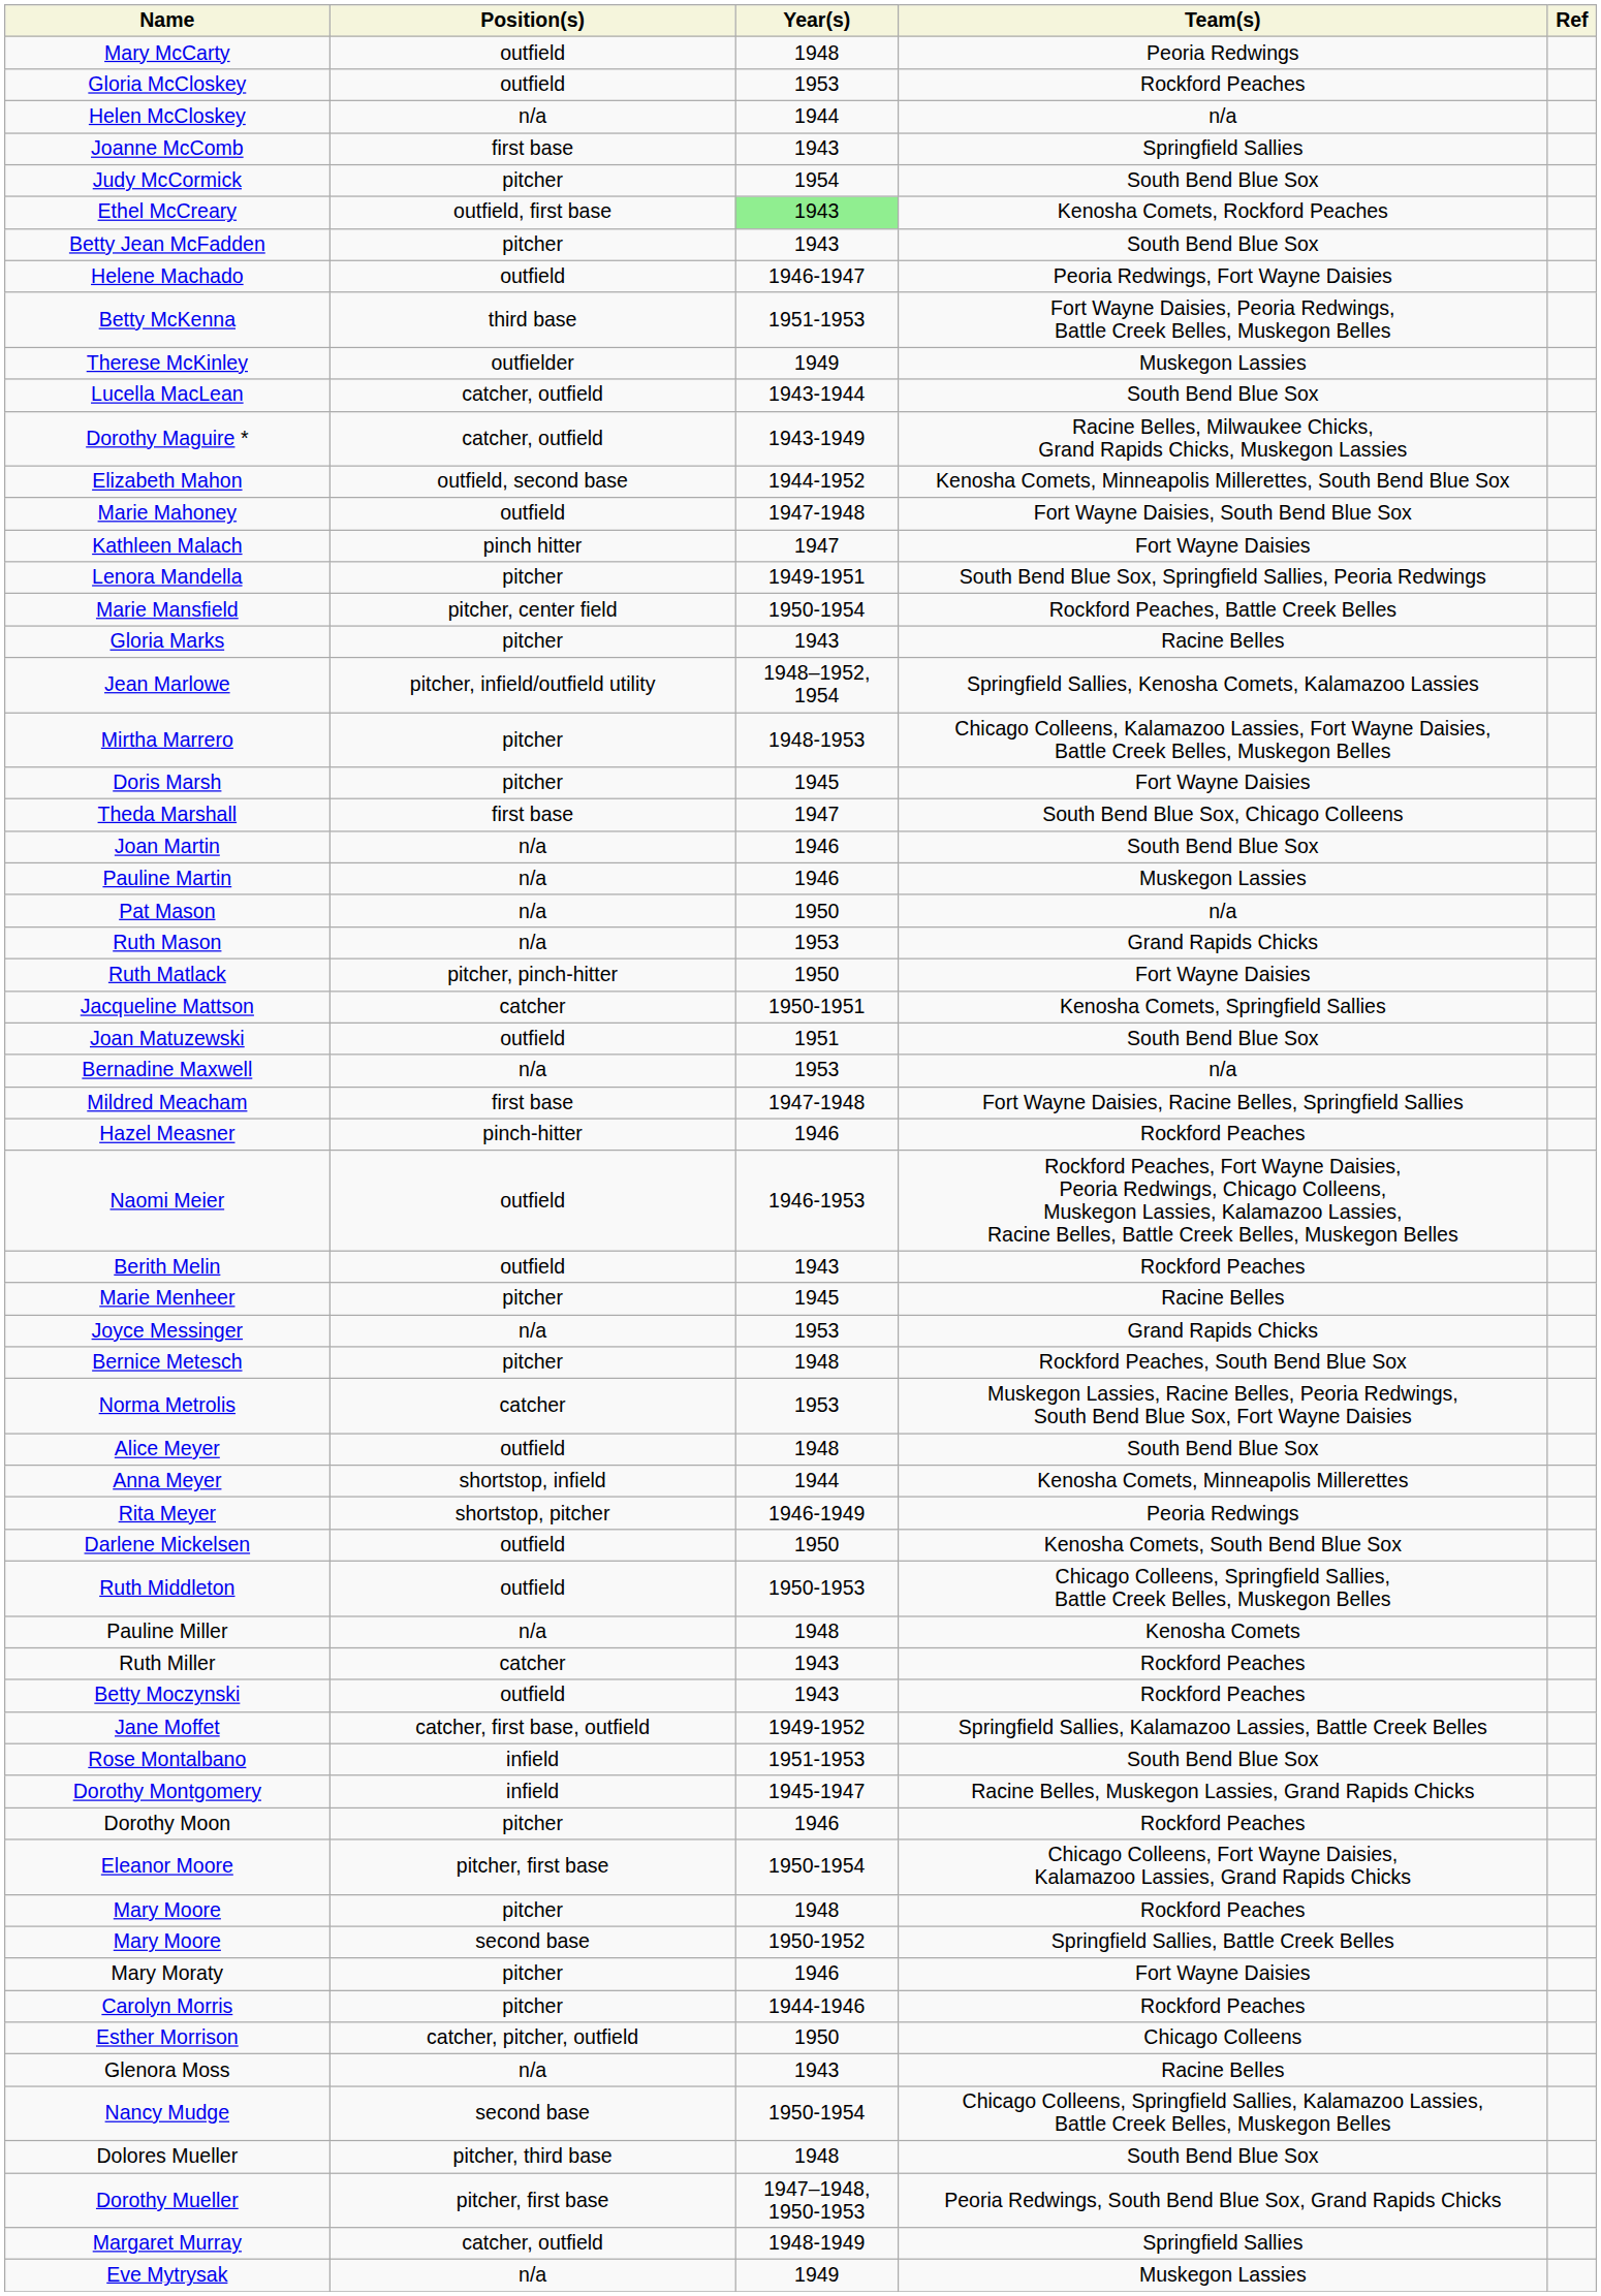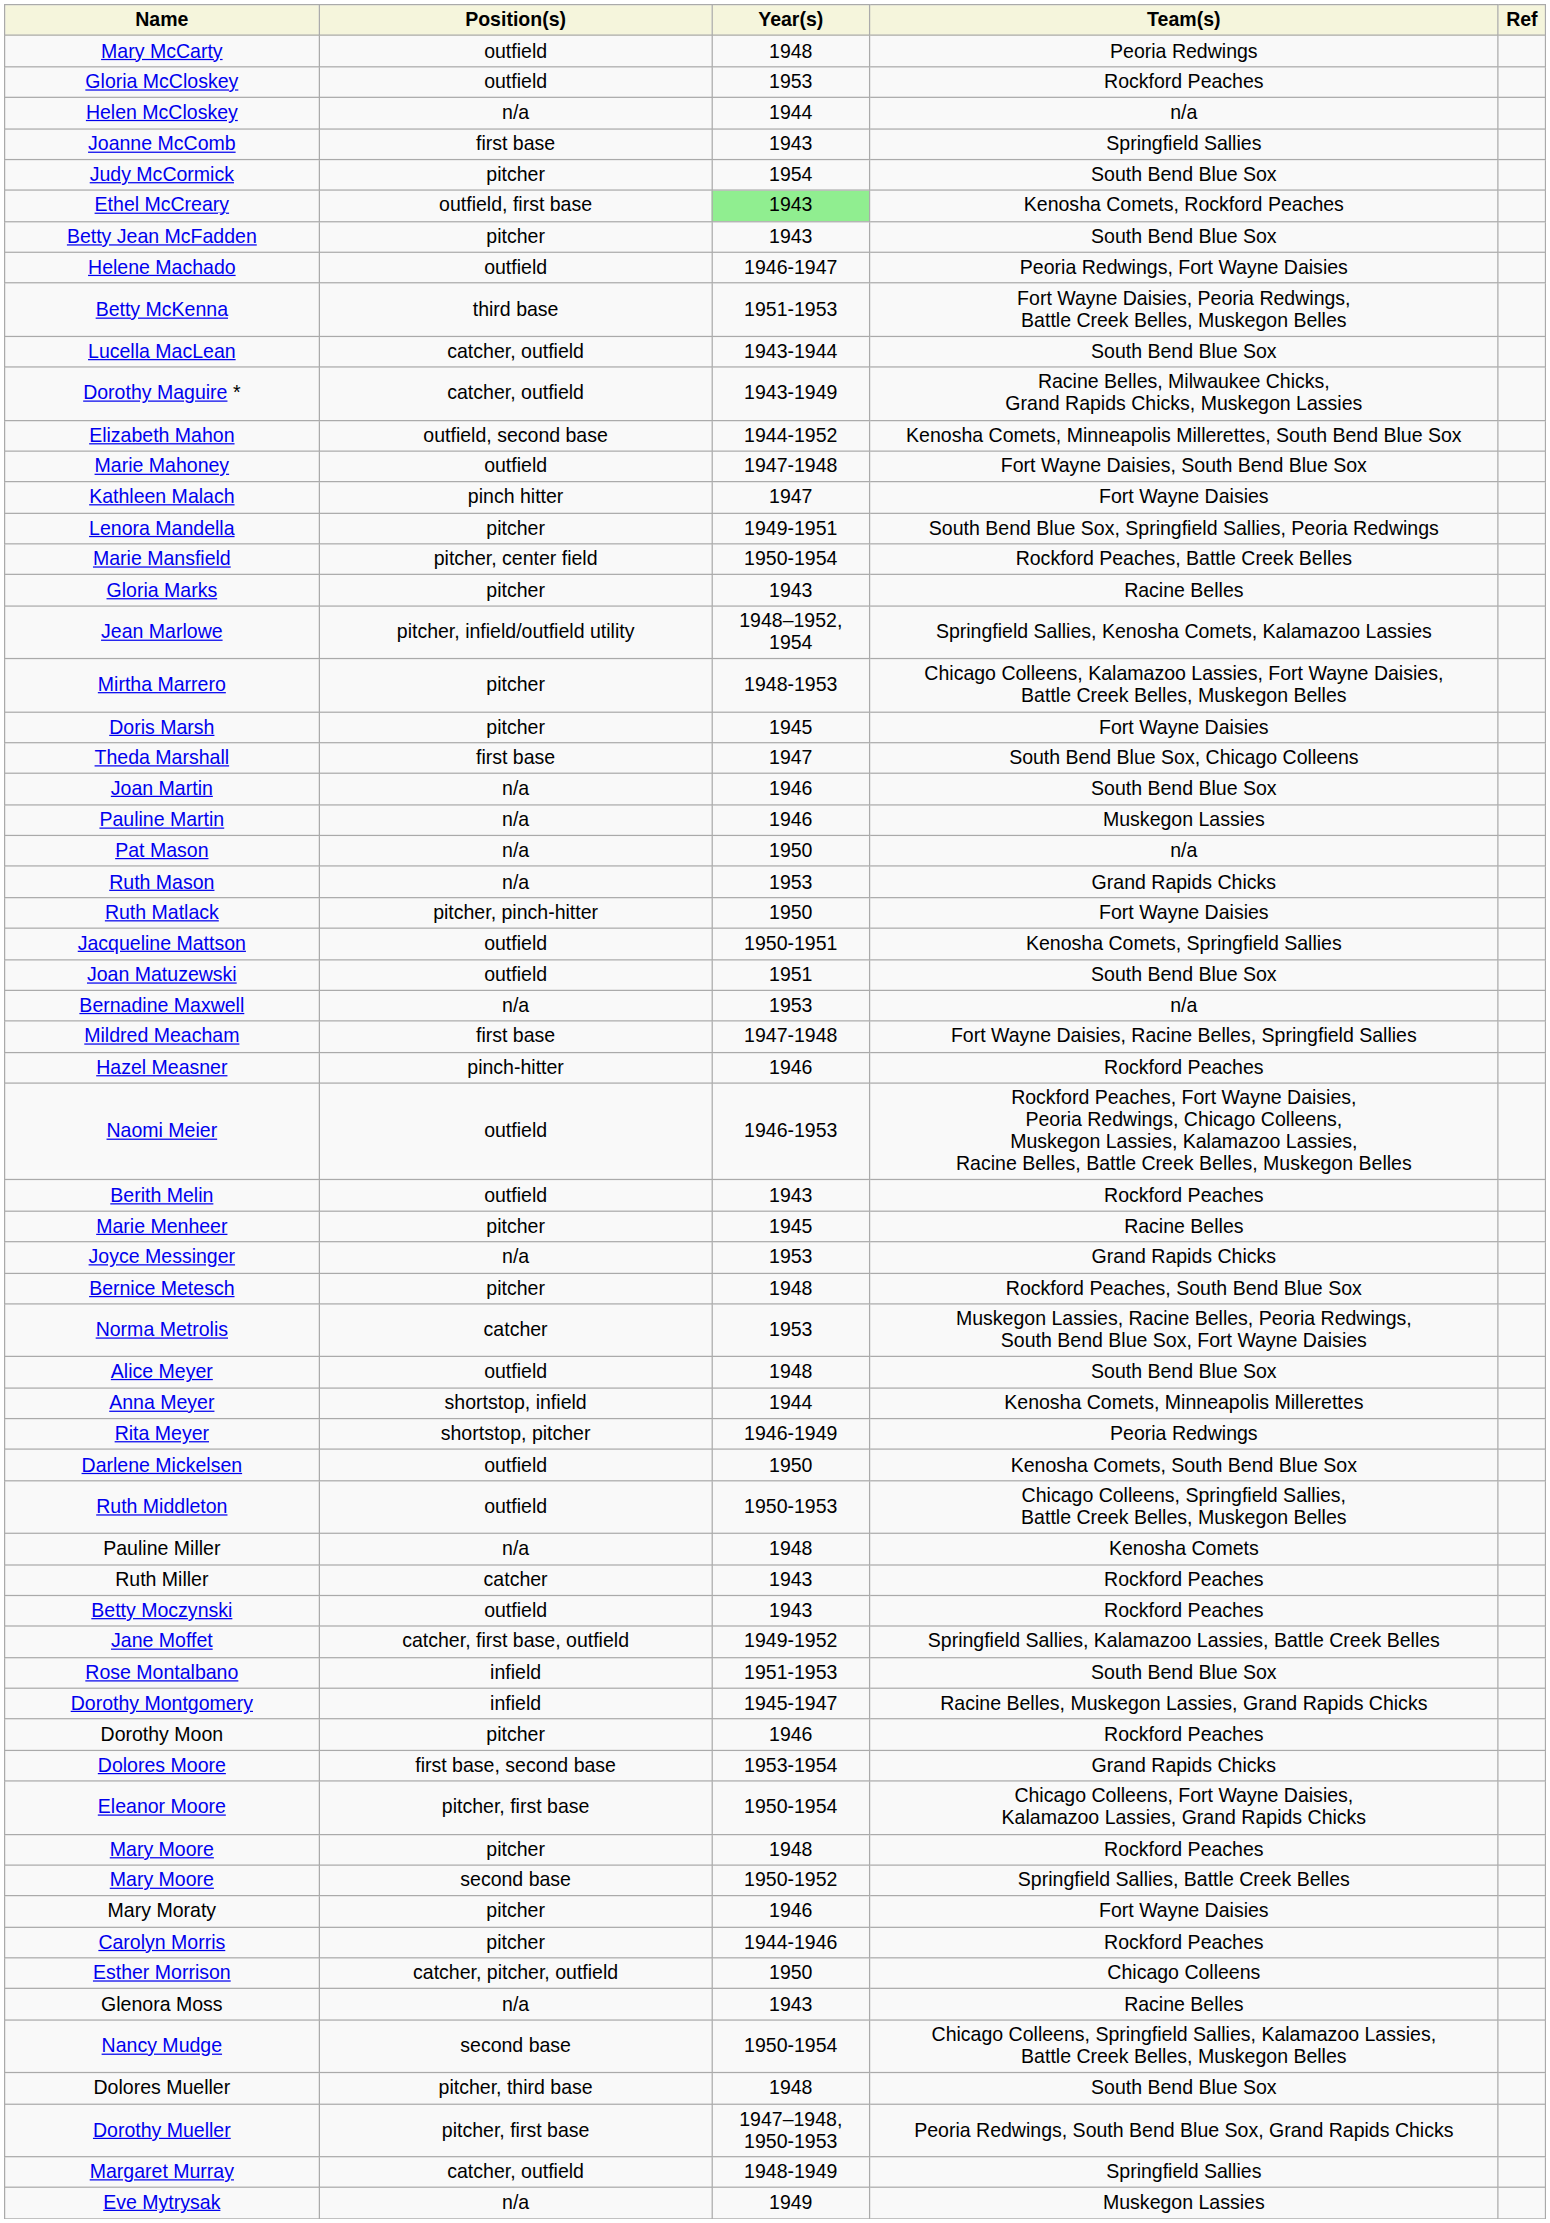- row: Therese McKinley | outfielder | 1949 | Muskegon Lassies
Jacqueline Mattson | Position(s): catcher -> outfield
+ row: Dolores Moore | first base, second base | 1953-1954 | Grand Rapids Chicks
